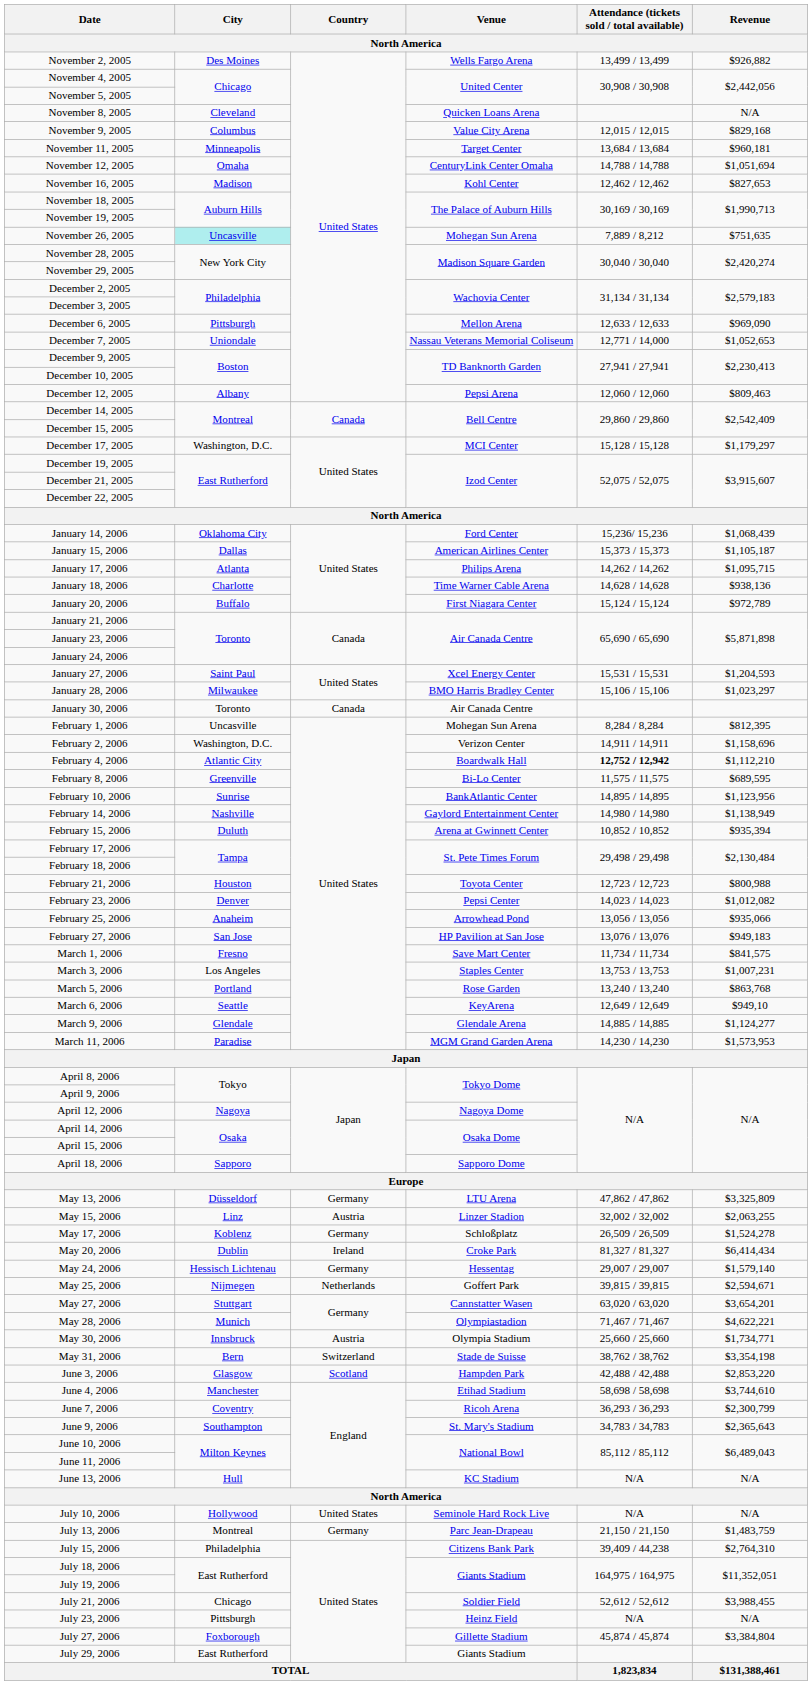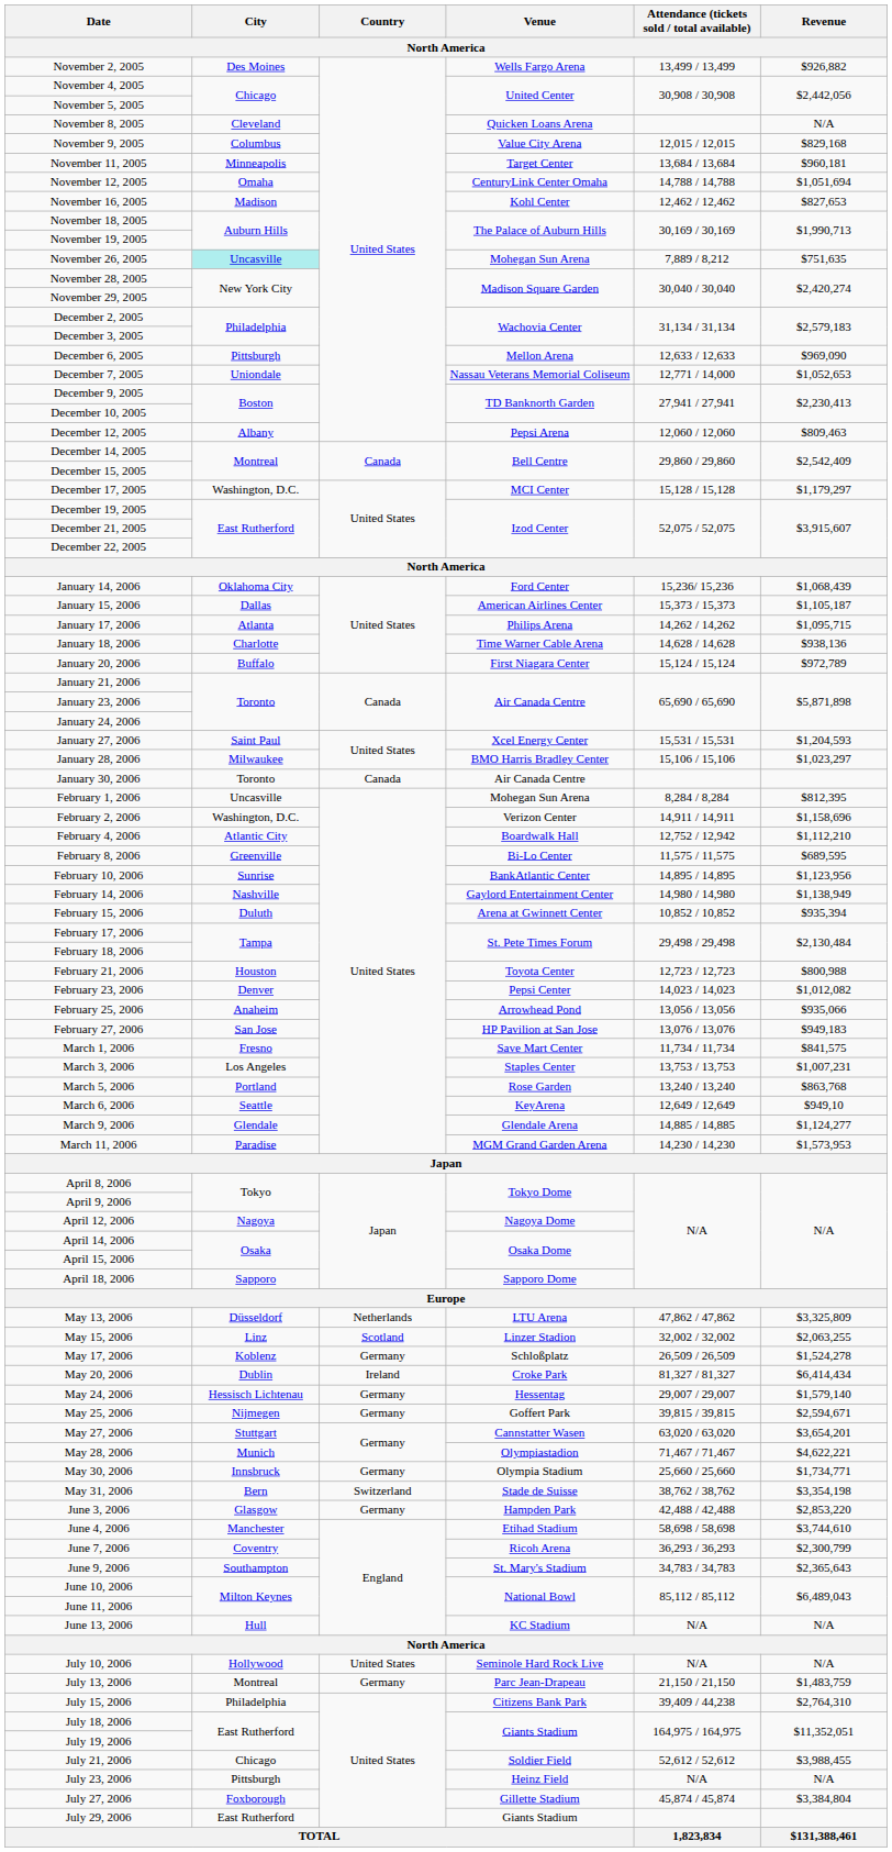February 4, 2006 | Attendance (tickets sold / total available) / North America: bold -> normal
May 13, 2006 | Country / North America: Germany -> Netherlands
May 15, 2006 | Country / North America: Austria -> Scotland
May 25, 2006 | Country / North America: Netherlands -> Germany
May 30, 2006 | Country / North America: Austria -> Germany
June 3, 2006 | Country / North America: Scotland -> Germany
